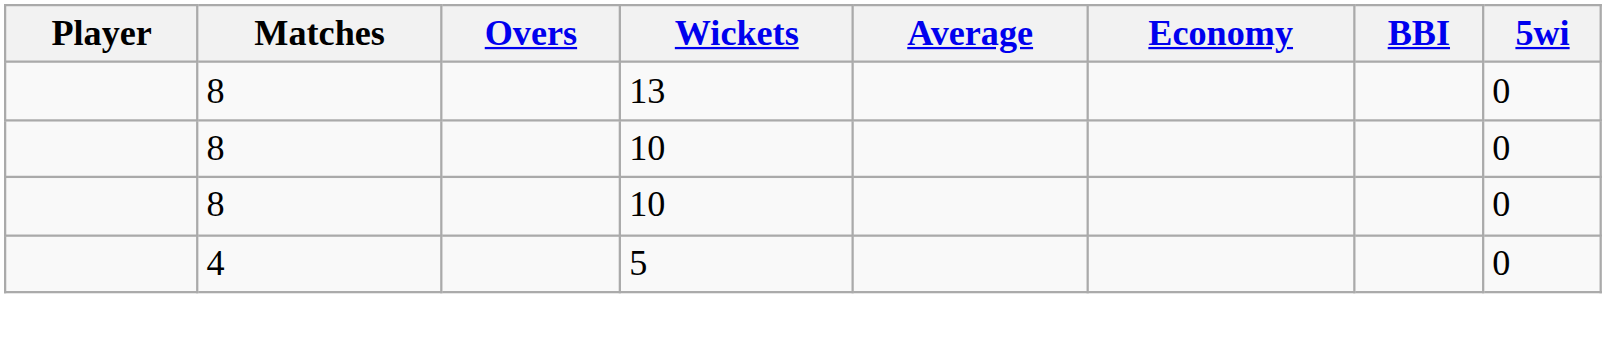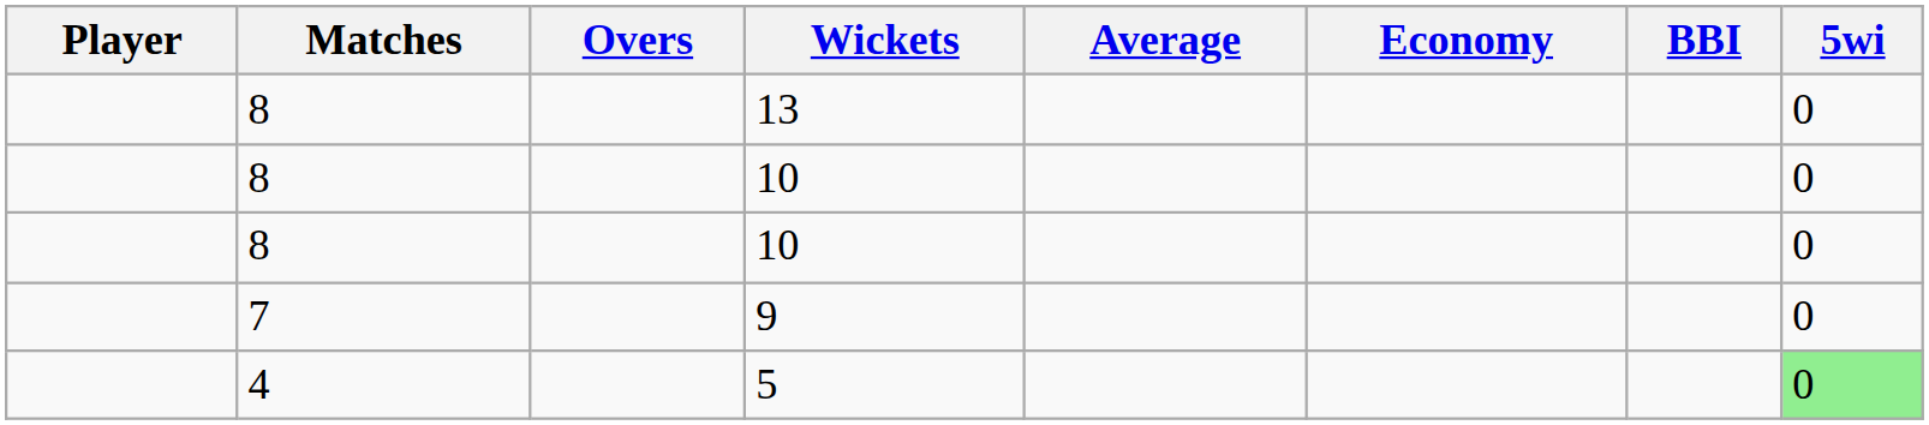+ row: 7 | 9 | 0
5 | 5wi: no background -> lightgreen background
